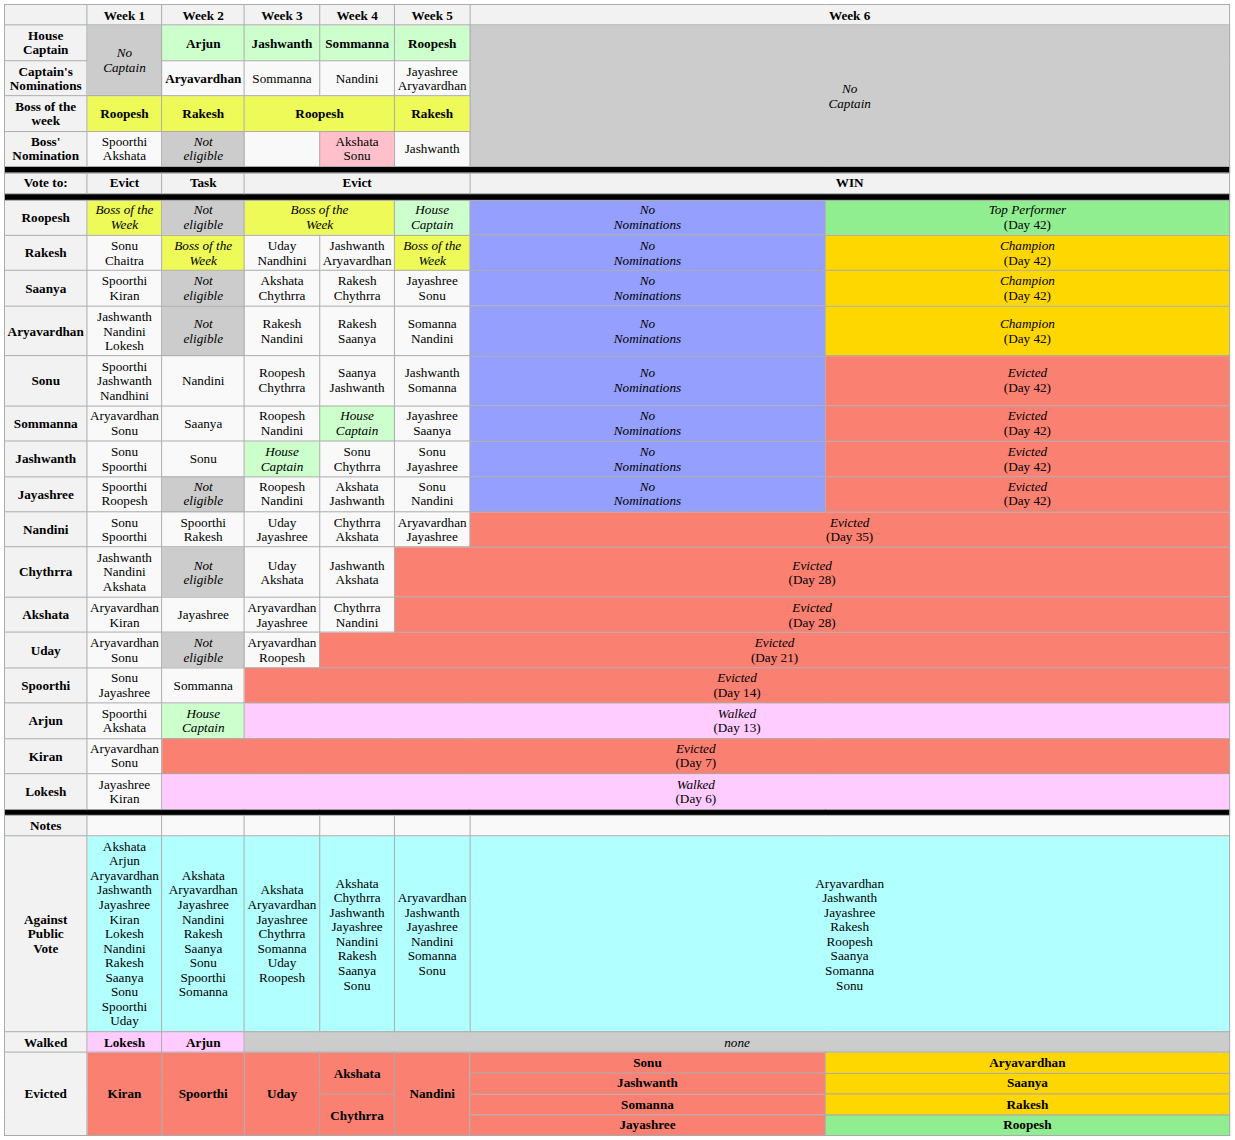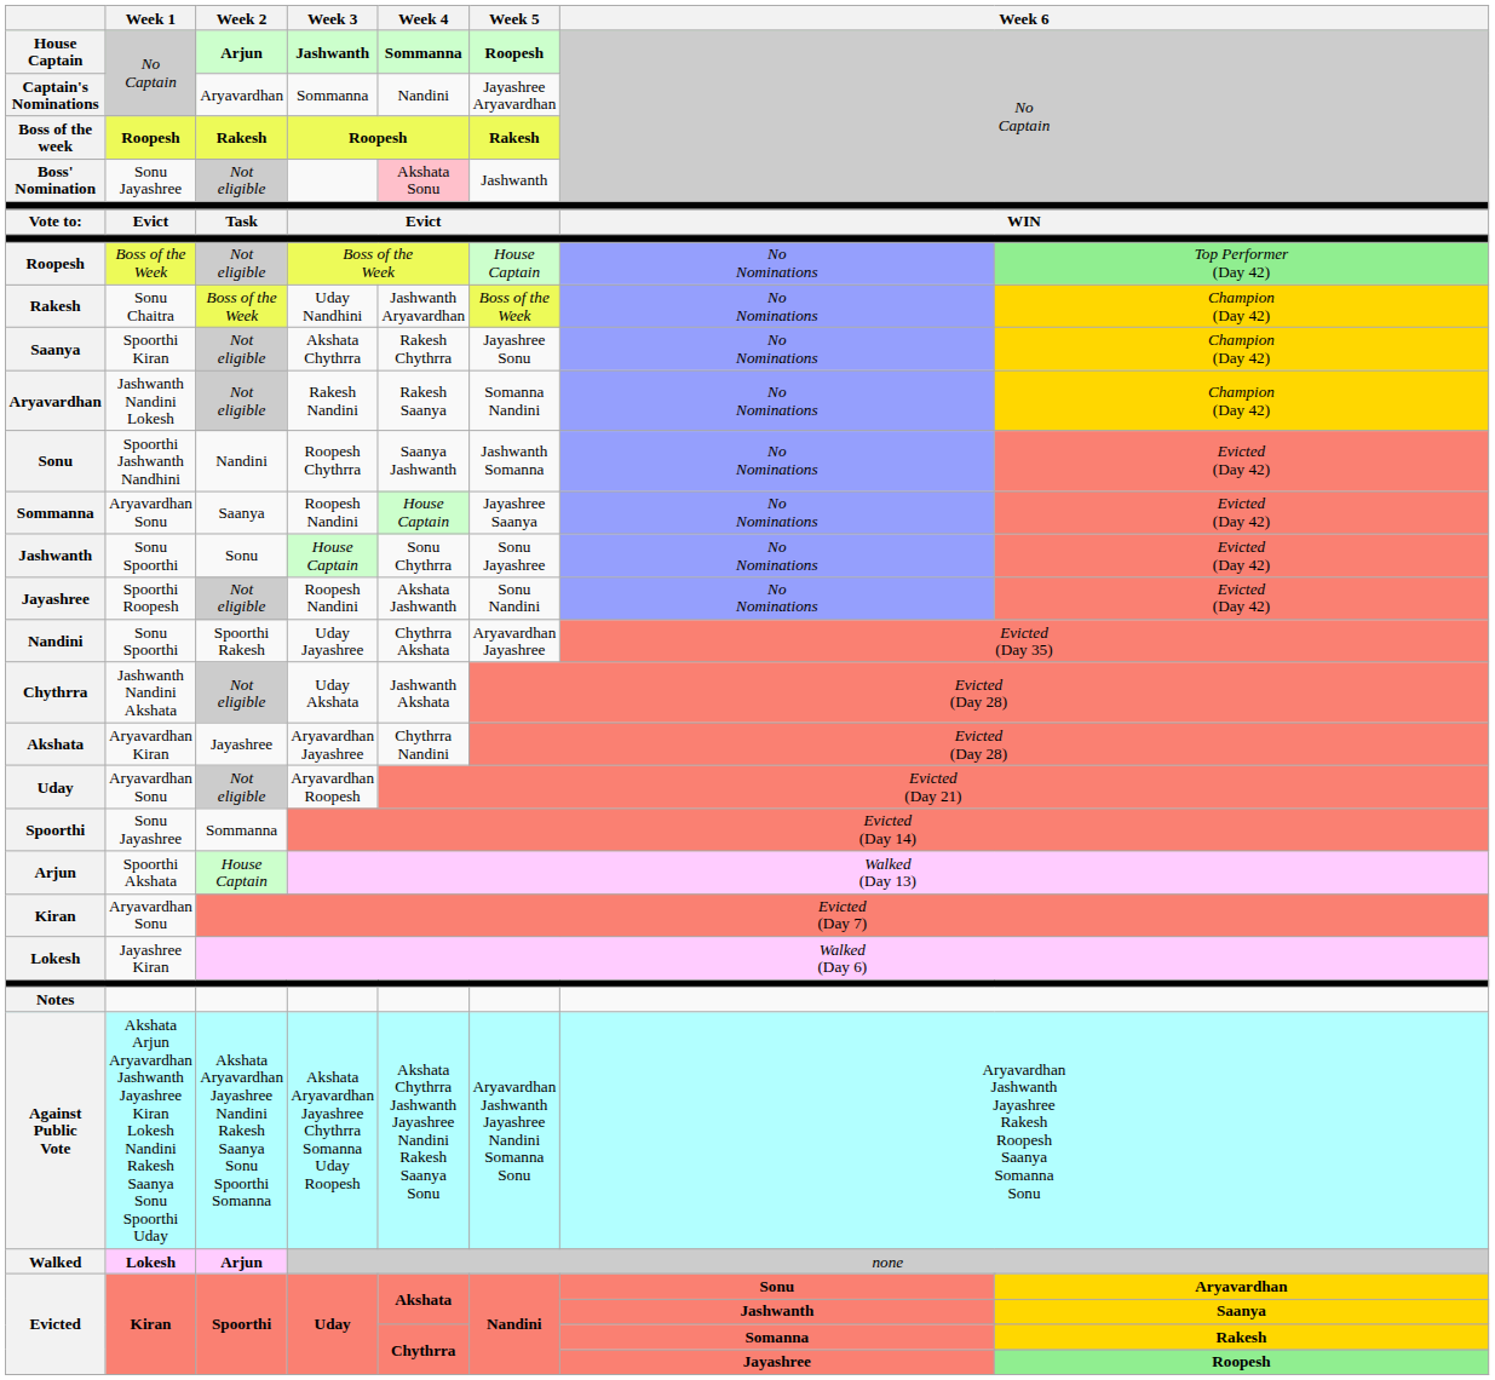Captain's Nominations | Week 2: bold -> normal
Boss' Nomination | Week 1: Spoorthi Akshata -> Sonu Jayashree
